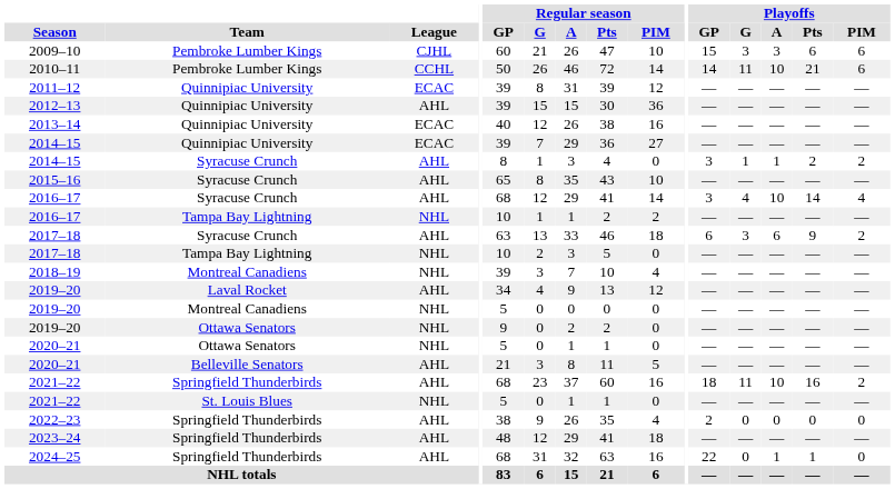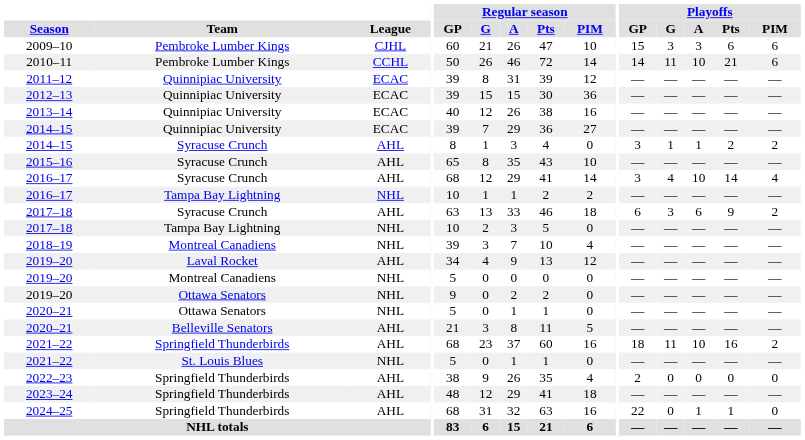2012–13 | League: AHL -> ECAC
